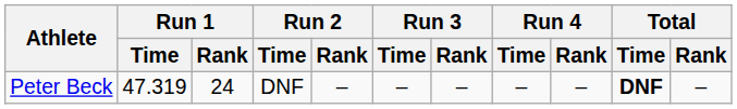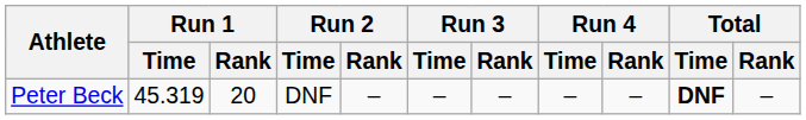Peter Beck | Run 1 / Time: 47.319 -> 45.319
Peter Beck | Run 1 / Rank: 24 -> 20
